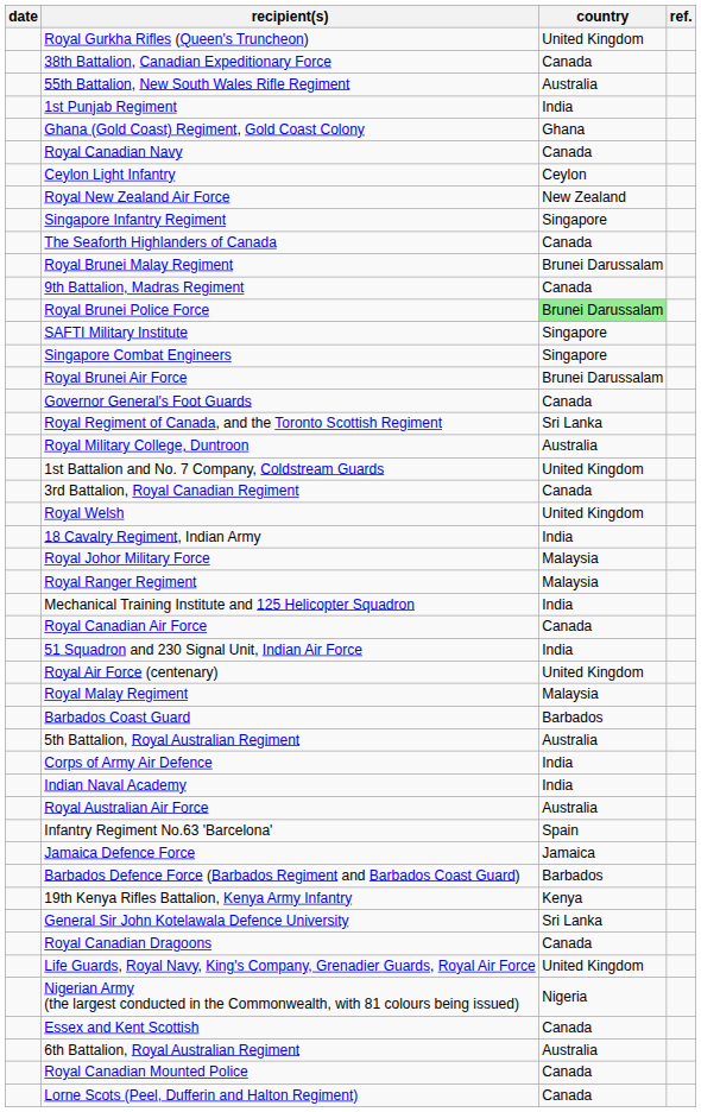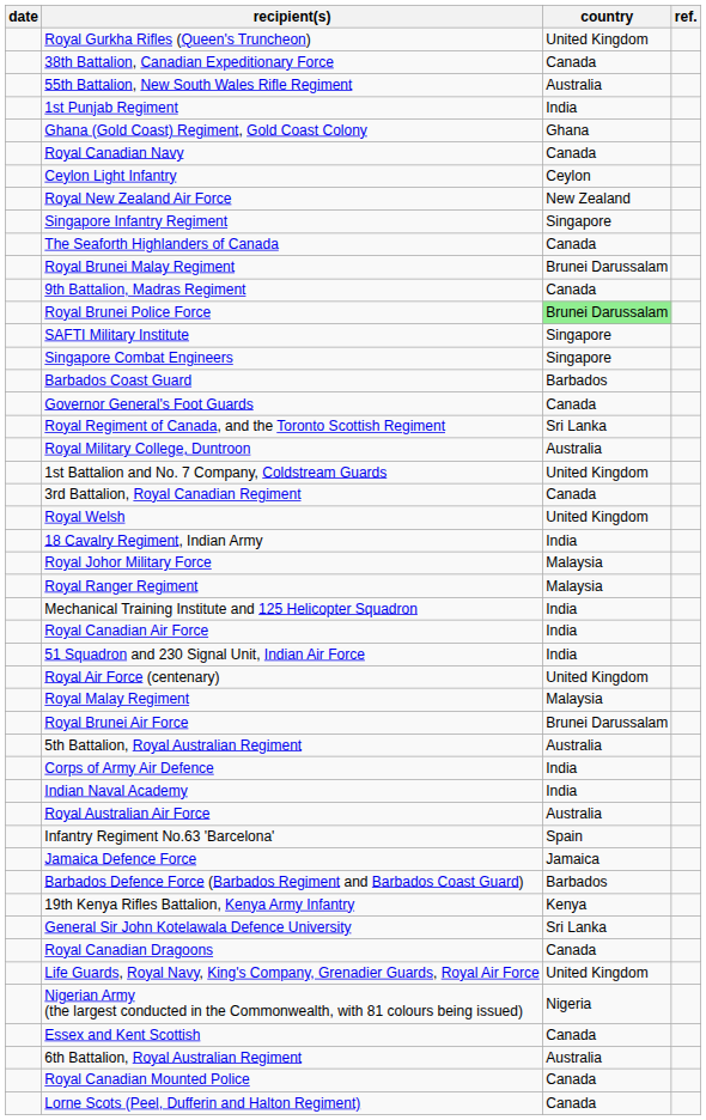rows swapped: Royal Brunei Air Force <-> Barbados Coast Guard
Royal Canadian Air Force | country: Canada -> India
